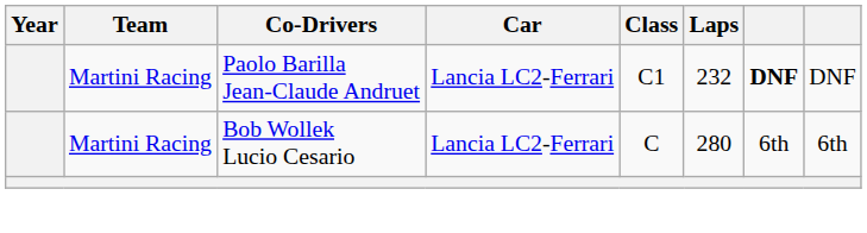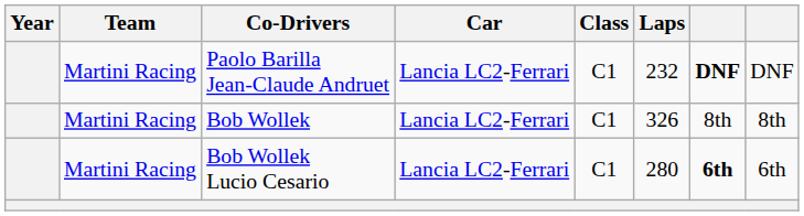+ row: Martini Racing | Bob Wollek | Lancia LC2-Ferrari | C1 | 326 | 8th | 8th
Bob Wollek Lucio Cesario | Class: C -> C1
Bob Wollek Lucio Cesario | column 7: normal -> bold
